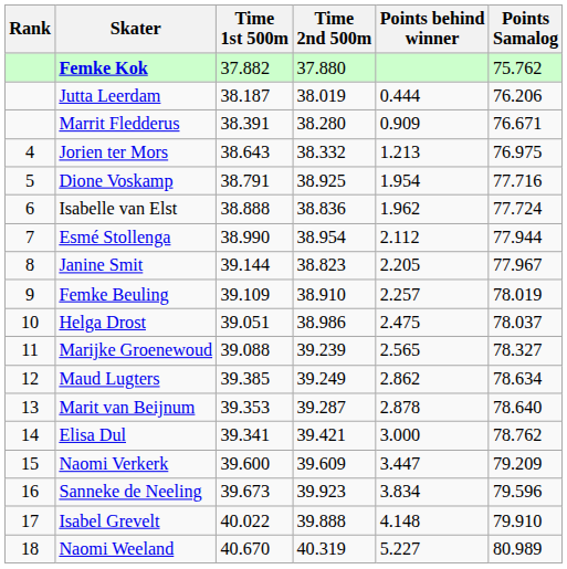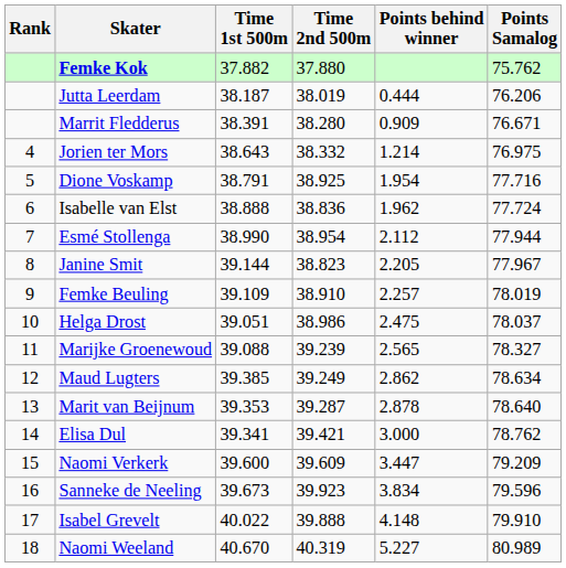Jorien ter Mors | Points behind winner: 1.213 -> 1.214
